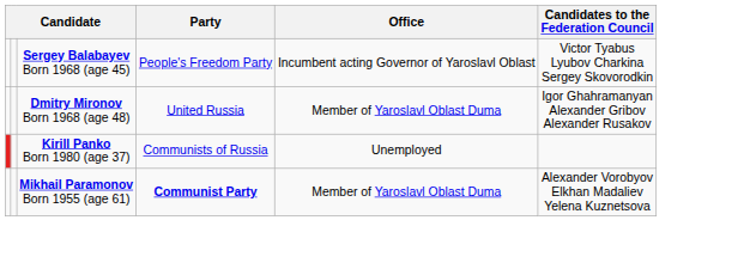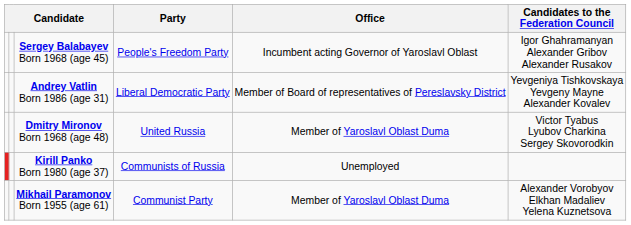Sergey Balabayev Born 1968 (age 45) | Candidates to the Federation Council: Victor Tyabus Lyubov Charkina Sergey Skovorodkin -> Igor Ghahramanyan Alexander Gribov Alexander Rusakov
+ row: Andrey Vatlin Born 1986 (age 31) | Liberal Democratic Party | Member of Board of representatives of Pereslavsky District | Yevgeniya Tishkovskaya Yevgeny Mayne Alexander Kovalev
Dmitry Mironov Born 1968 (age 48) | Candidates to the Federation Council: Igor Ghahramanyan Alexander Gribov Alexander Rusakov -> Victor Tyabus Lyubov Charkina Sergey Skovorodkin
Mikhail Paramonov Born 1955 (age 61) | Party: bold -> normal
